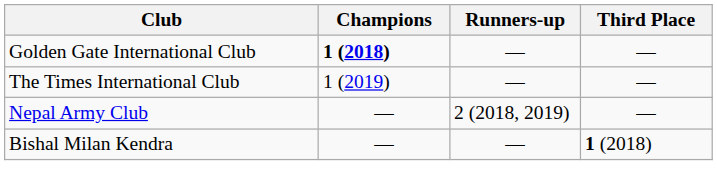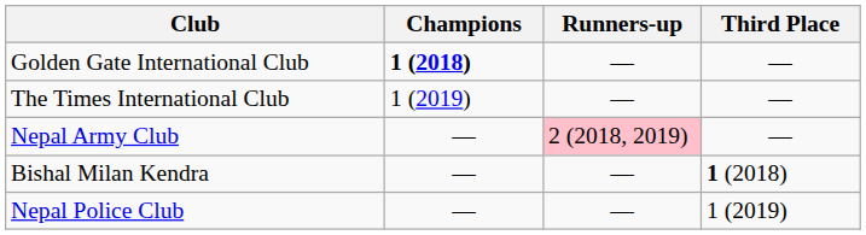Nepal Army Club | Runners-up: no background -> pink background
+ row: Nepal Police Club | — | — | 1 (2019)
